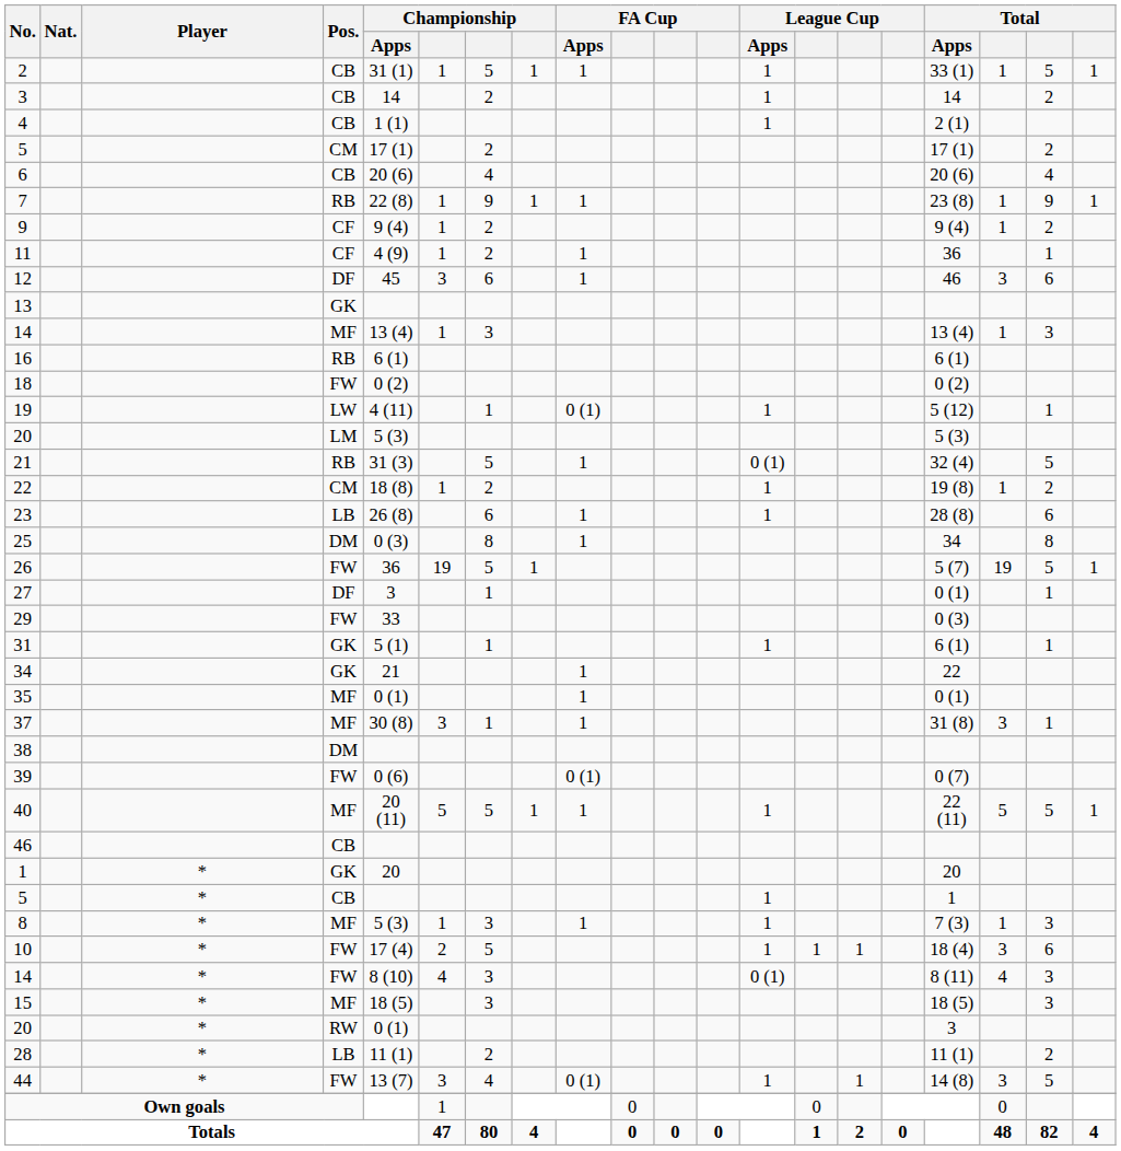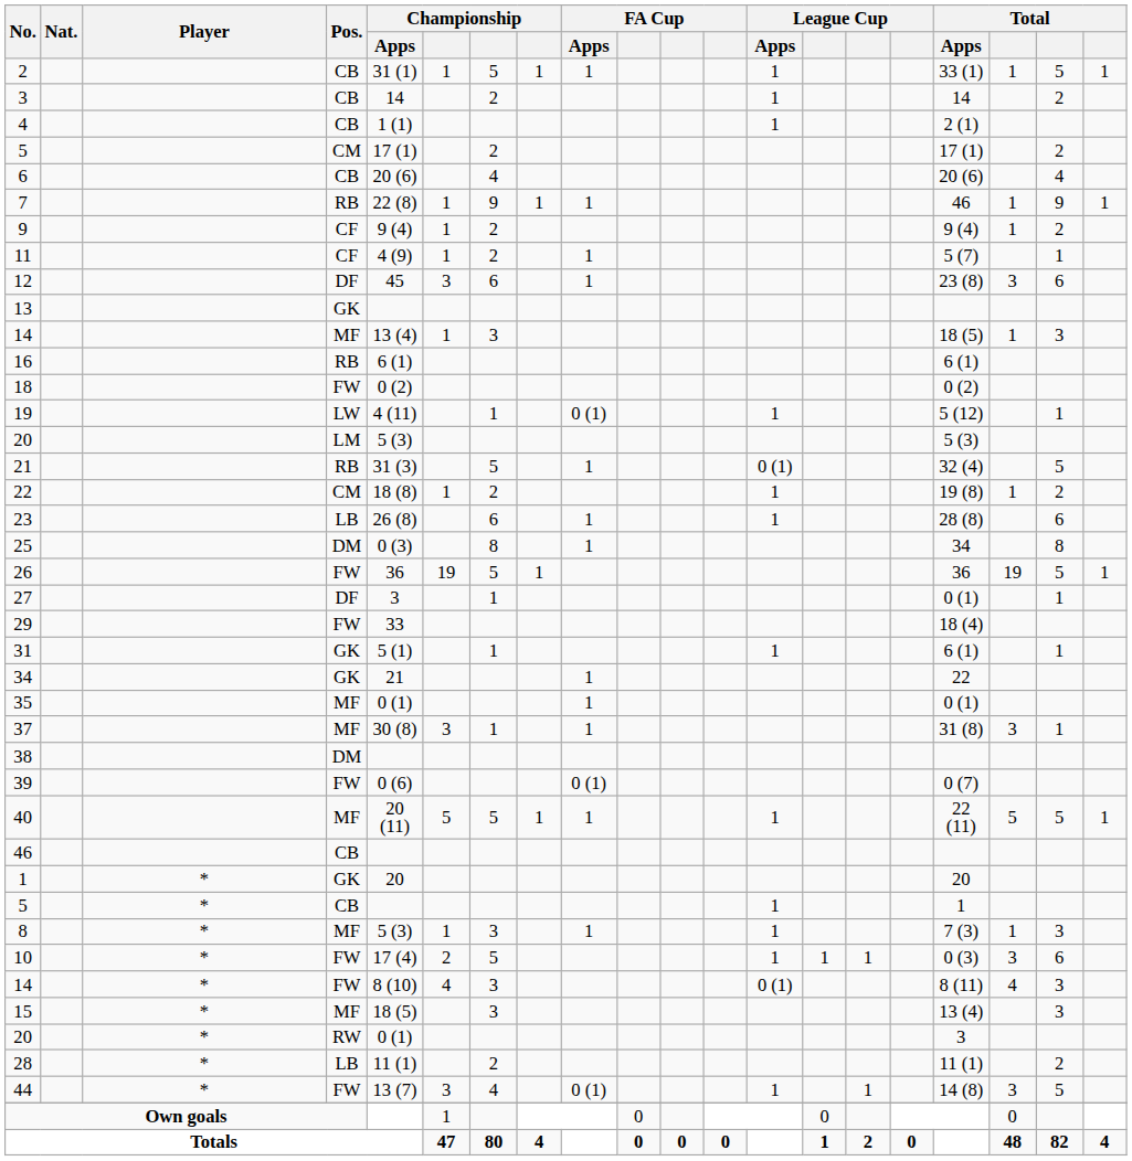7 | Total / Apps: 23 (8) -> 46
11 | Total / Apps: 36 -> 5 (7)
12 | Total / Apps: 46 -> 23 (8)
14 / MF | Total / Apps: 13 (4) -> 18 (5)
26 | Total / Apps: 5 (7) -> 36
29 | Total / Apps: 0 (3) -> 18 (4)
10 | Total / Apps: 18 (4) -> 0 (3)
15 | Total / Apps: 18 (5) -> 13 (4)
